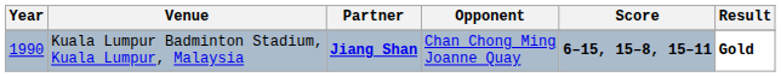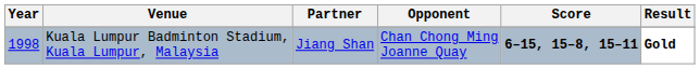Kuala Lumpur Badminton Stadium, Kuala Lumpur, Malaysia | Year: 1990 -> 1998
Kuala Lumpur Badminton Stadium, Kuala Lumpur, Malaysia | Partner: bold -> normal
